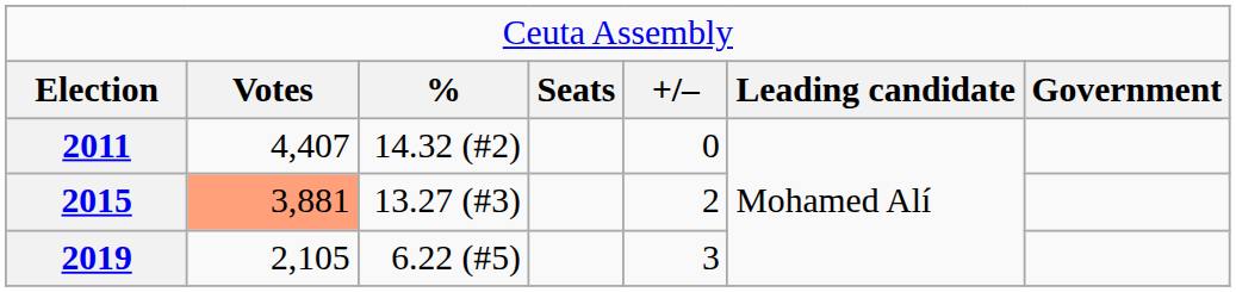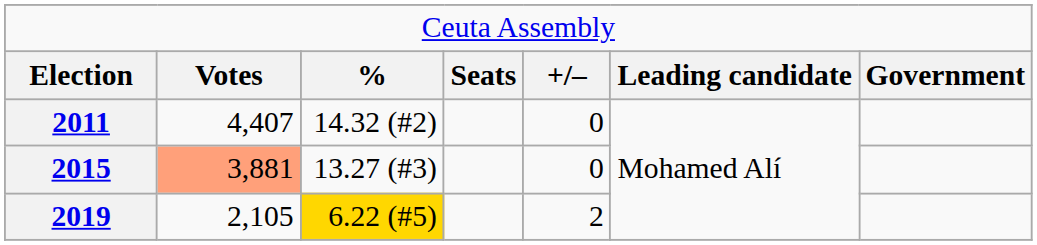2015 | column 5: 2 -> 0
2019 | column 3: no background -> gold background
2019 | column 5: 3 -> 2
